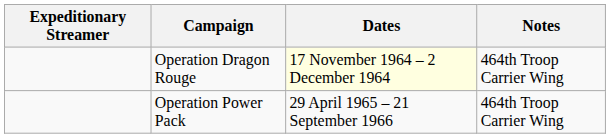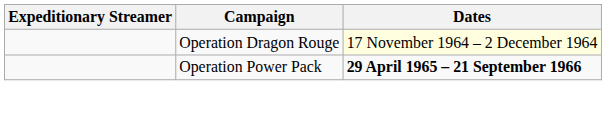- column: Notes | 464th Troop Carrier Wing | 464th Troop Carrier Wing
Operation Power Pack | Dates: normal -> bold
